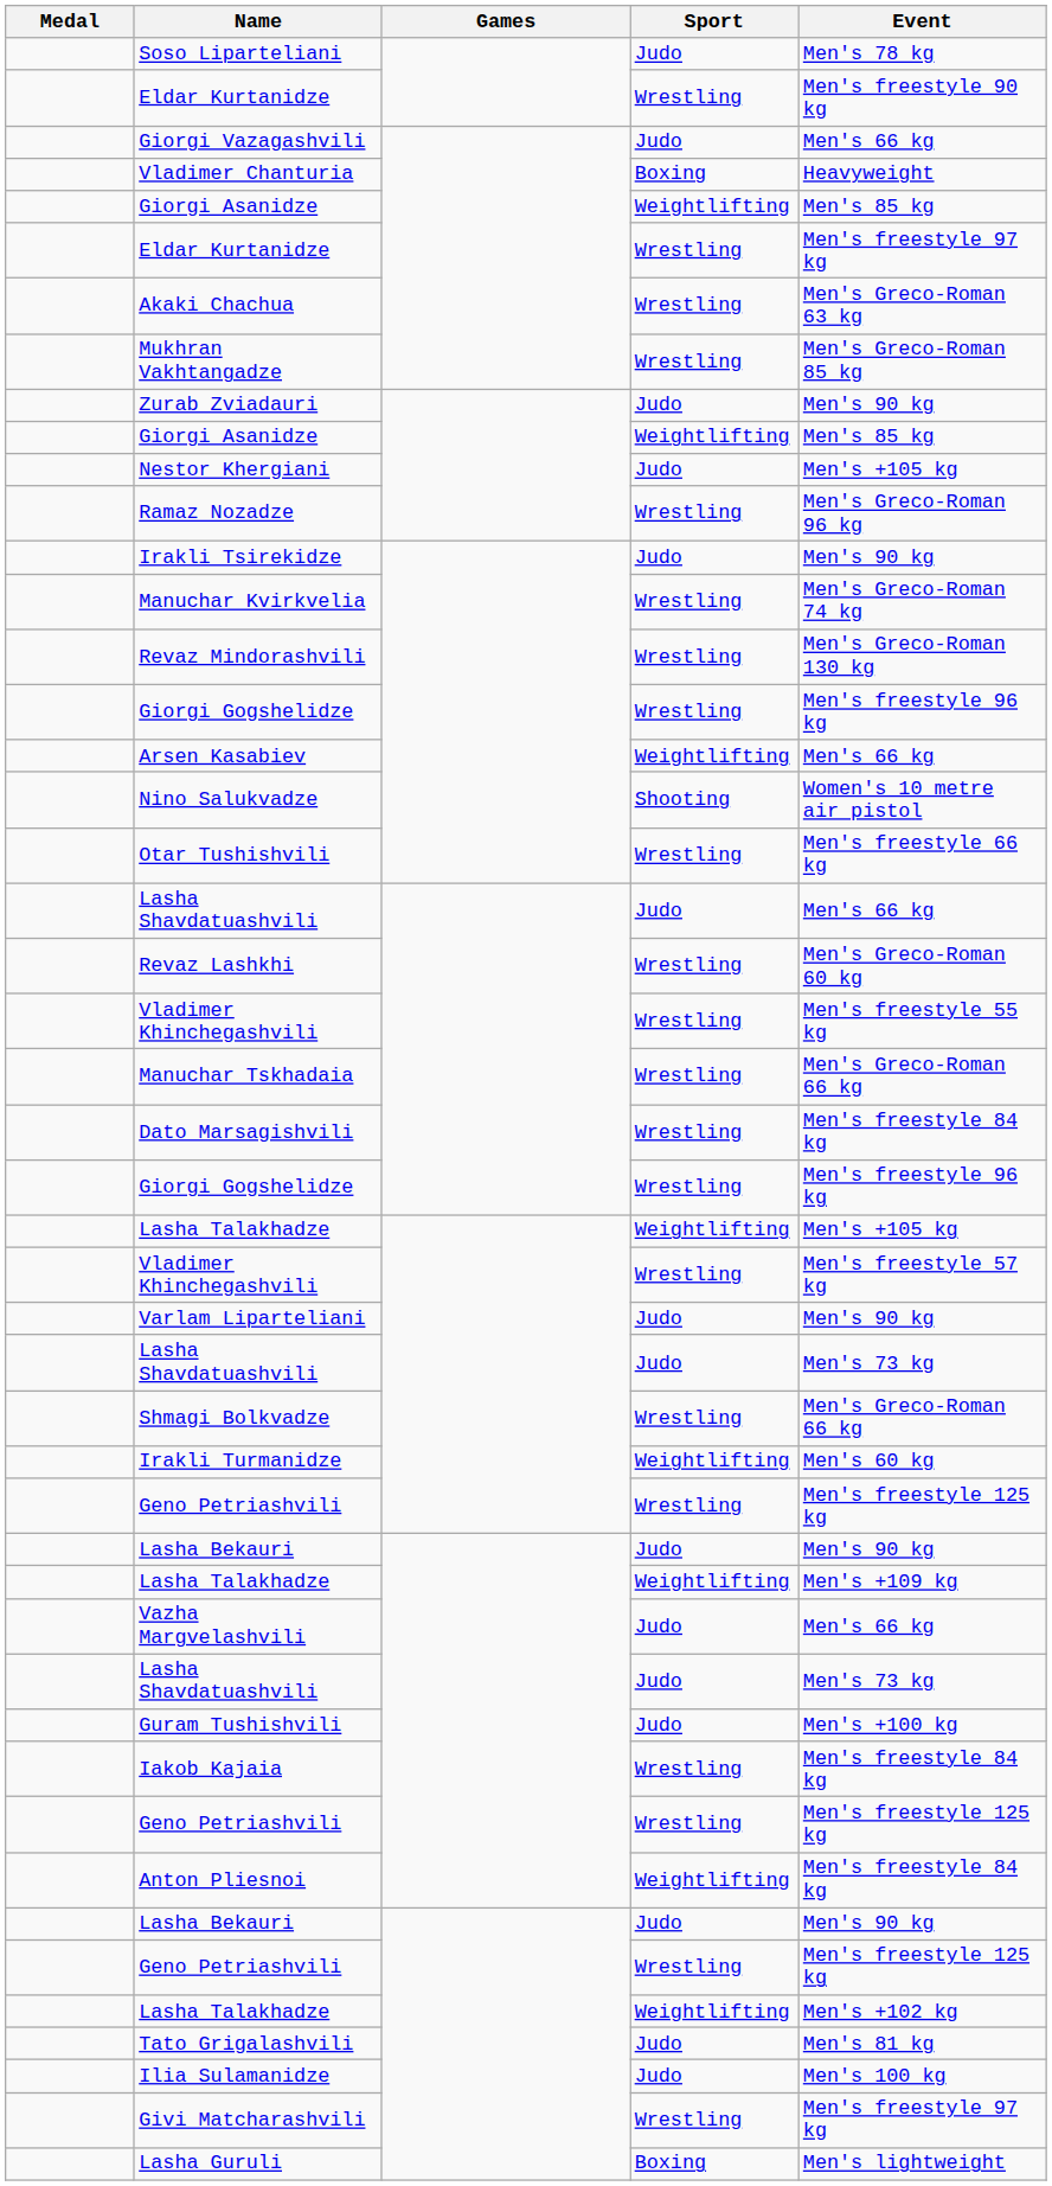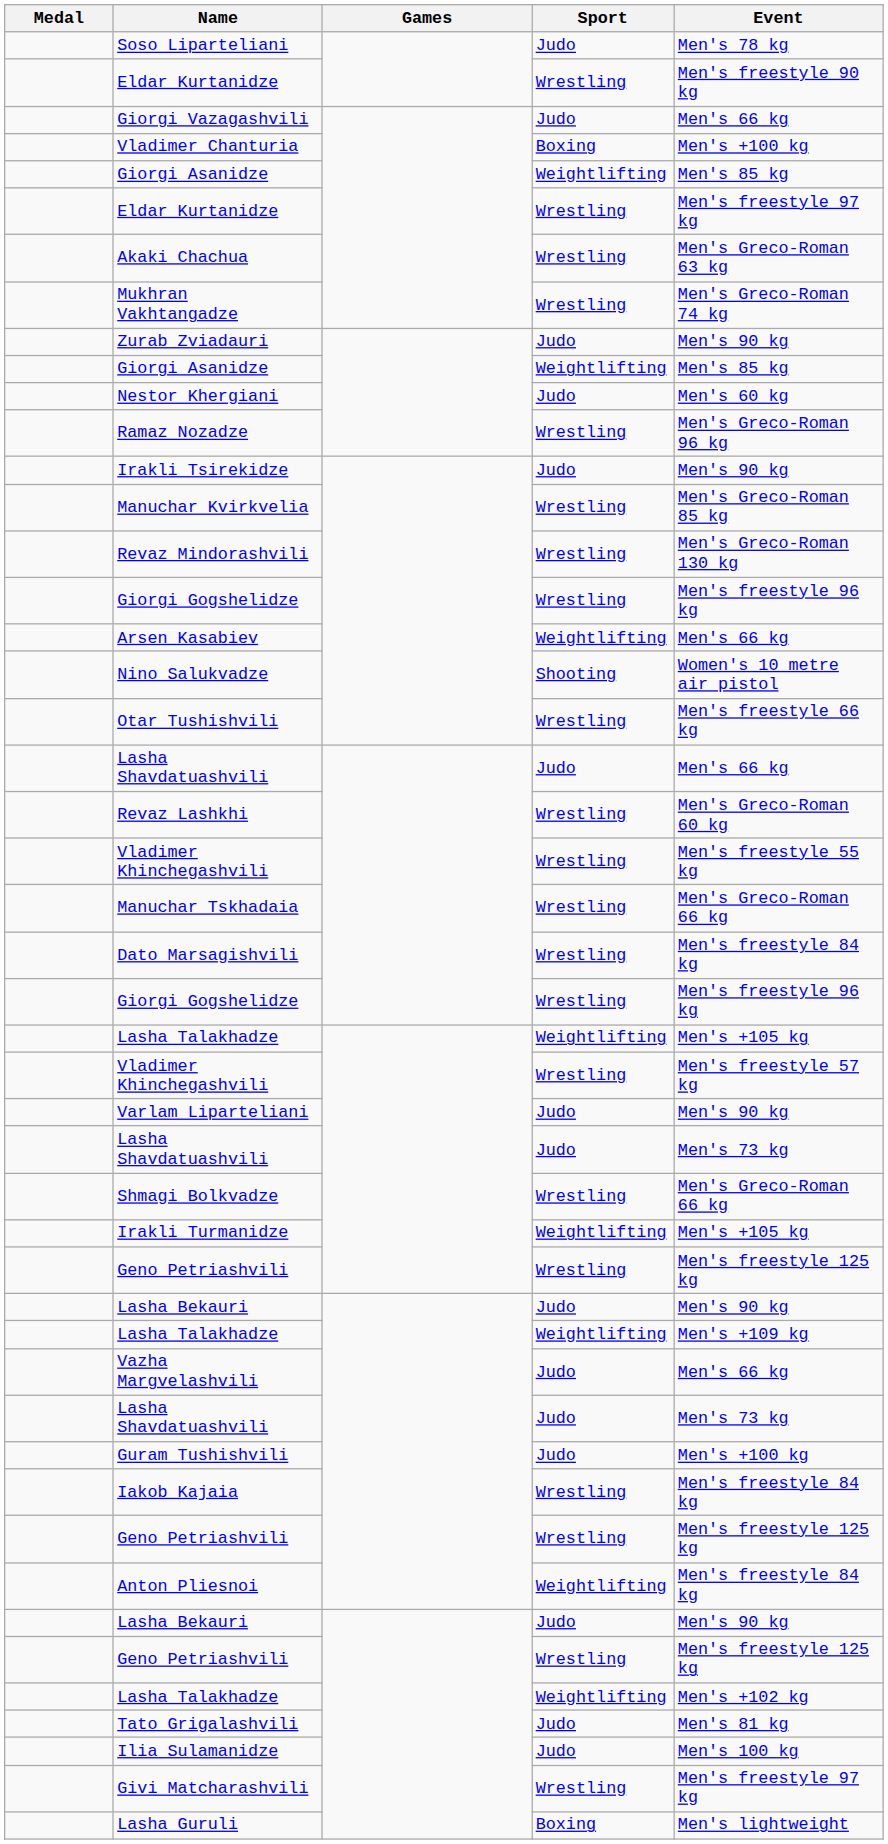Vladimer Chanturia | Event: Heavyweight -> Men's +100 kg
Mukhran Vakhtangadze | Event: Men's Greco-Roman 85 kg -> Men's Greco-Roman 74 kg
Nestor Khergiani | Event: Men's +105 kg -> Men's 60 kg
Manuchar Kvirkvelia | Event: Men's Greco-Roman 74 kg -> Men's Greco-Roman 85 kg
Irakli Turmanidze | Event: Men's 60 kg -> Men's +105 kg
